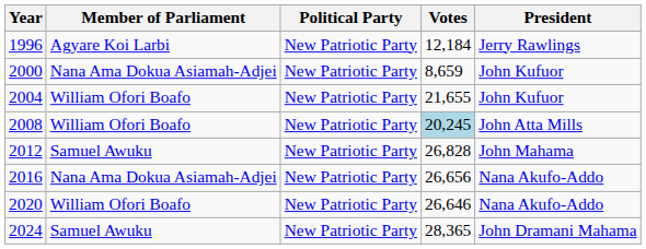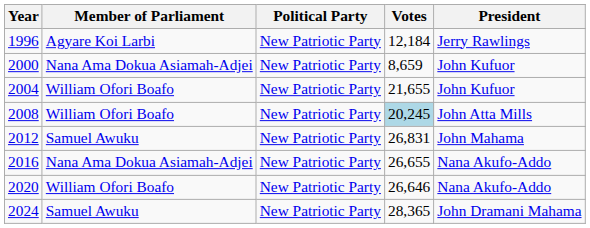2012 | Votes: 26,828 -> 26,831
2016 | Votes: 26,656 -> 26,655
